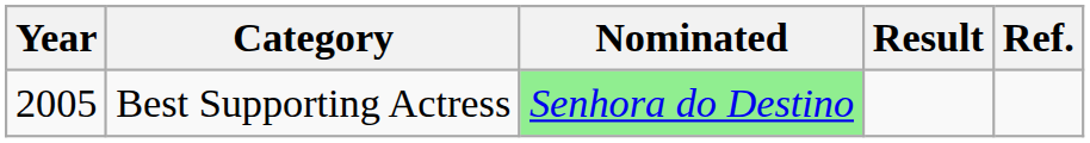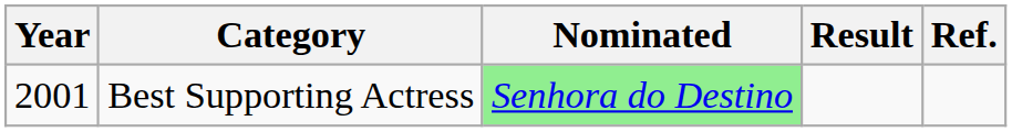Best Supporting Actress | Year: 2005 -> 2001
